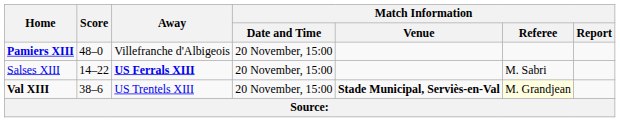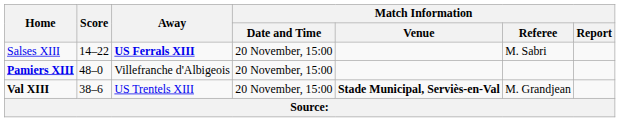rows swapped: Pamiers XIII <-> Salses XIII
Val XIII | Match Information / Referee: lightyellow background -> no background
